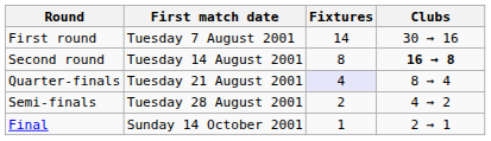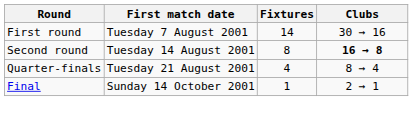Quarter-finals | Fixtures: lavender background -> no background
- row: Semi-finals | Tuesday 28 August 2001 | 2 | 4 → 2
